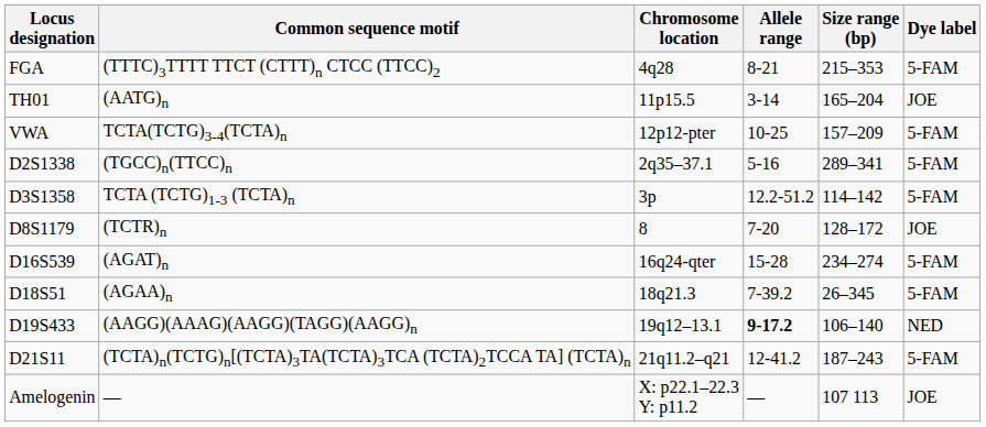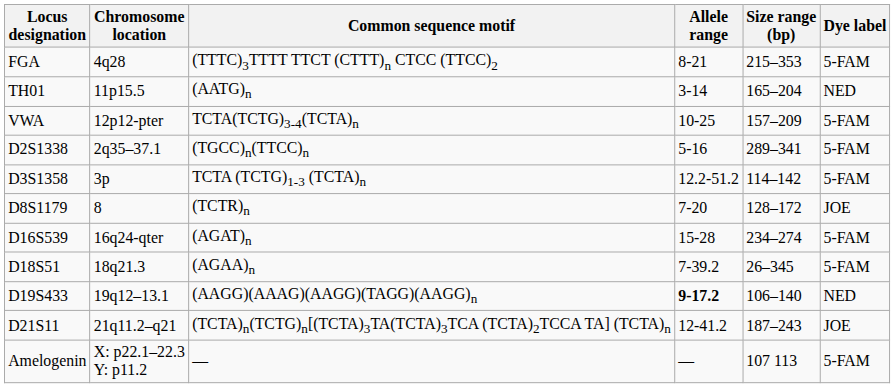columns swapped: Chromosome location <-> Common sequence motif
TH01 | Dye label: JOE -> NED
D21S11 | Dye label: 5-FAM -> JOE
Amelogenin | Dye label: JOE -> 5-FAM
